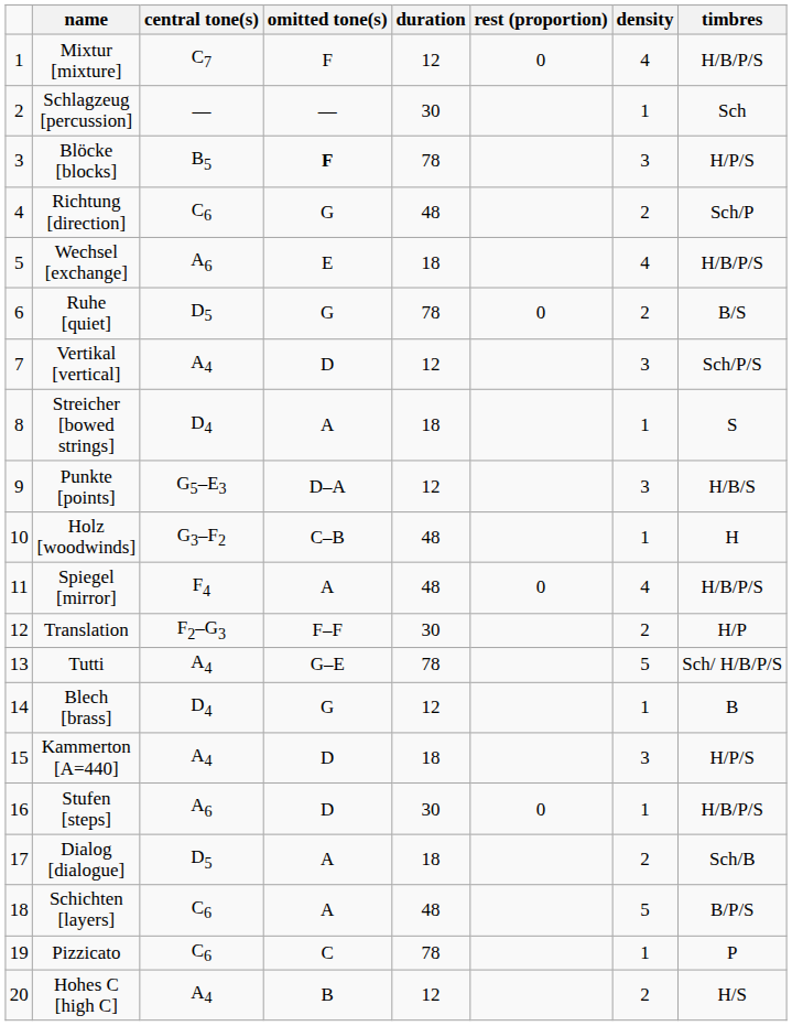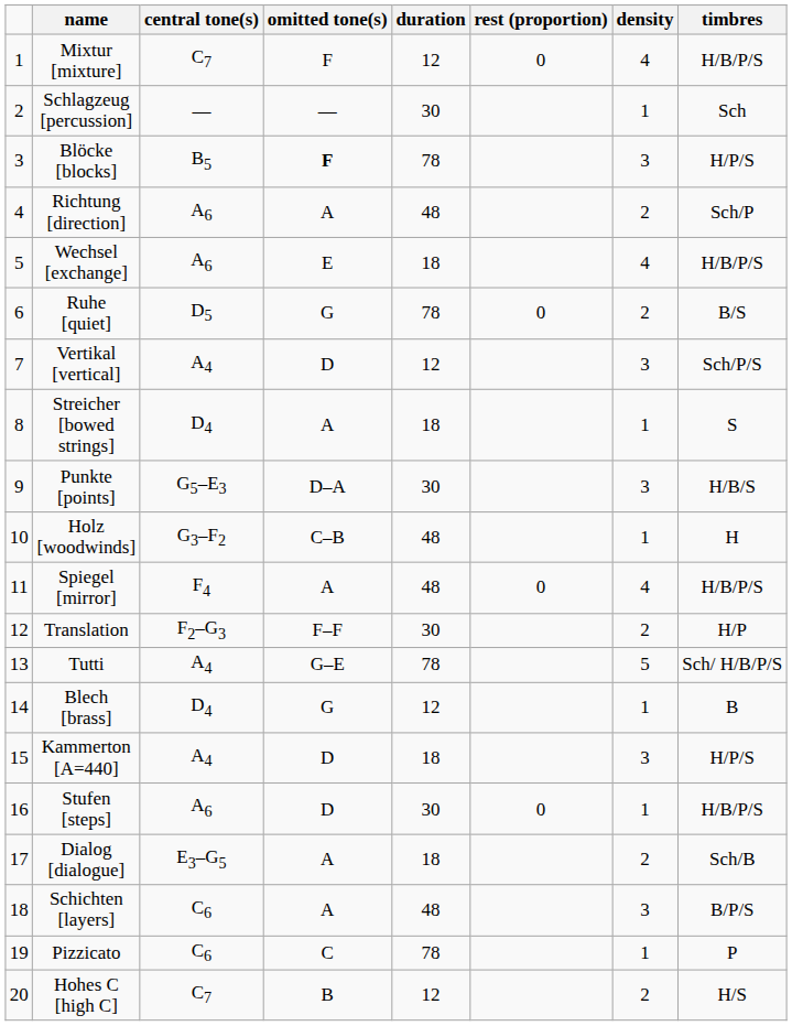Richtung [direction] | central tone(s): C6 -> A6
Richtung [direction] | omitted tone(s): G -> A
Punkte [points] | duration: 12 -> 30
Dialog [dialogue] | central tone(s): D5 -> E3–G5
Schichten [layers] | density: 5 -> 3
Hohes C [high C] | central tone(s): A4 -> C7
